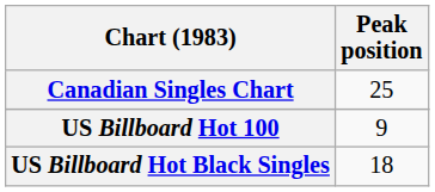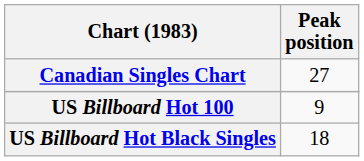Canadian Singles Chart | Peak position: 25 -> 27
